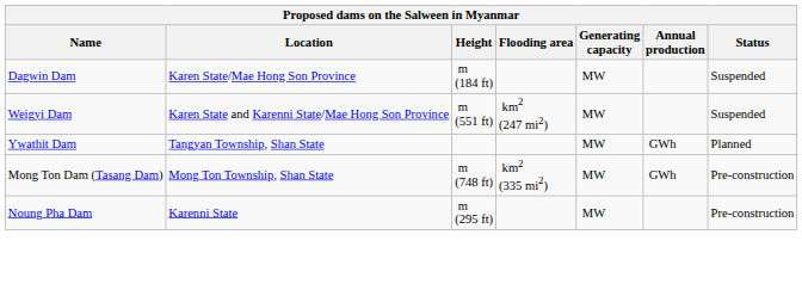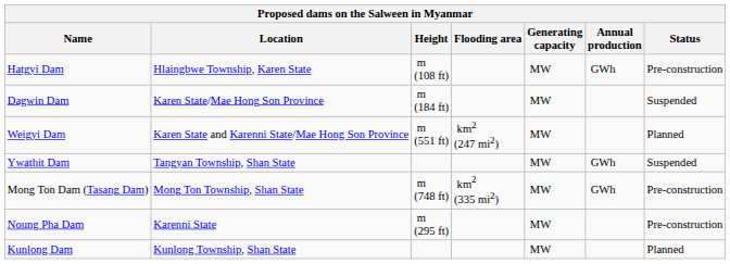+ row: Hatgyi Dam | Hlaingbwe Township, Karen State | m (108 ft) | MW | GWh | Pre-construction
Weigyi Dam | Status: Suspended -> Planned
Ywathit Dam | Status: Planned -> Suspended
+ row: Kunlong Dam | Kunlong Township, Shan State | MW | Planned
